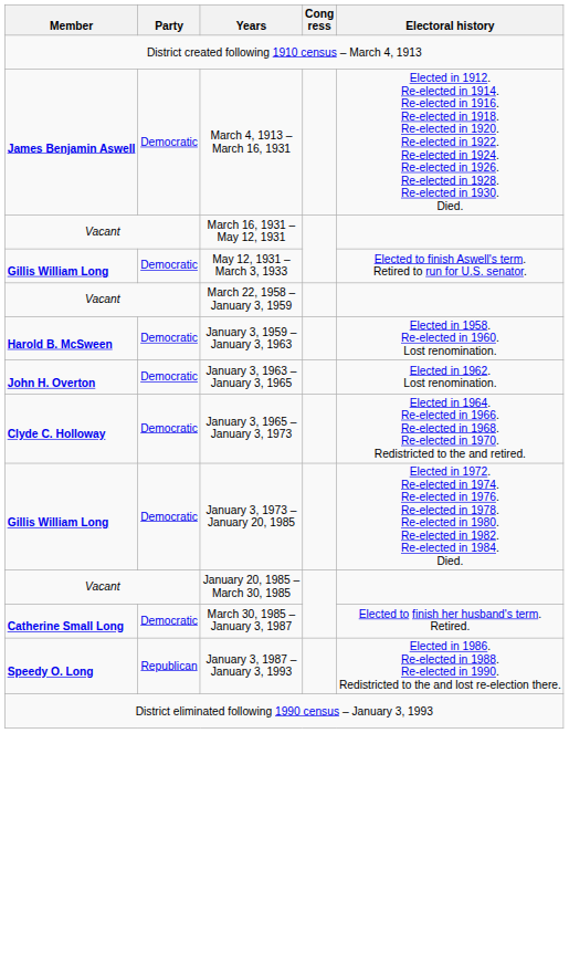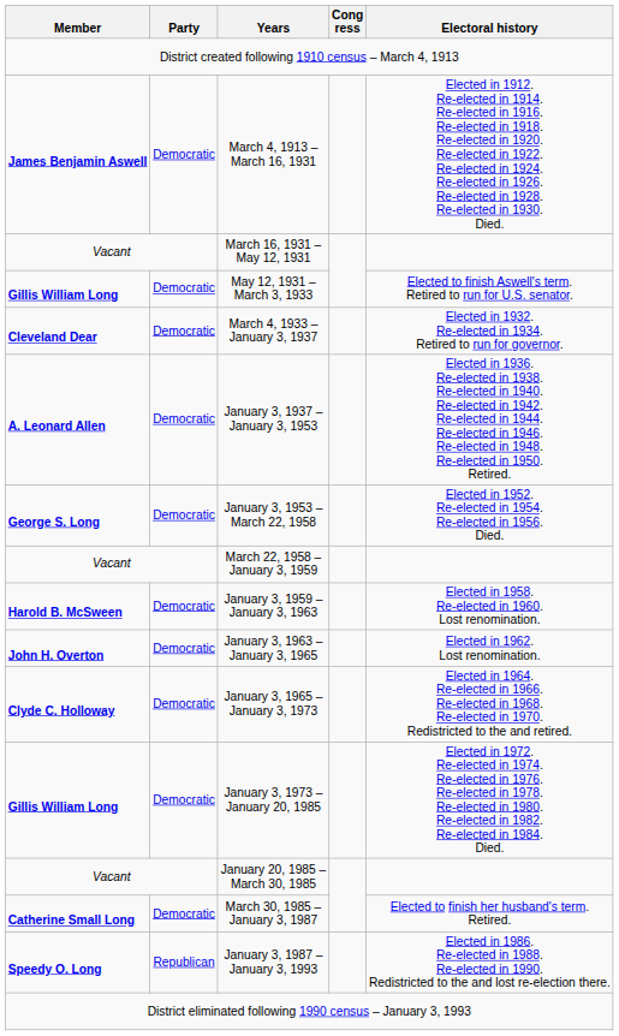+ row: Cleveland Dear | Democratic | March 4, 1933 – January 3, 1937 | Elected in 1932. Re-elected in 1934. Retired to run for governor.
+ row: A. Leonard Allen | Democratic | January 3, 1937 – January 3, 1953 | Elected in 1936. Re-elected in 1938. Re-elected in 1940. Re-elected in 1942. Re-elected in 1944. Re-elected in 1946. Re-elected in 1948. Re-elected in 1950. Retired.
+ row: George S. Long | Democratic | January 3, 1953 – March 22, 1958 | Elected in 1952. Re-elected in 1954. Re-elected in 1956. Died.
